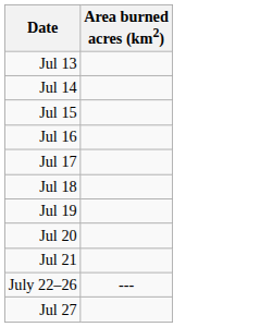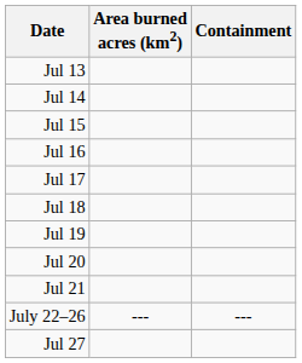+ column: Containment | ---
